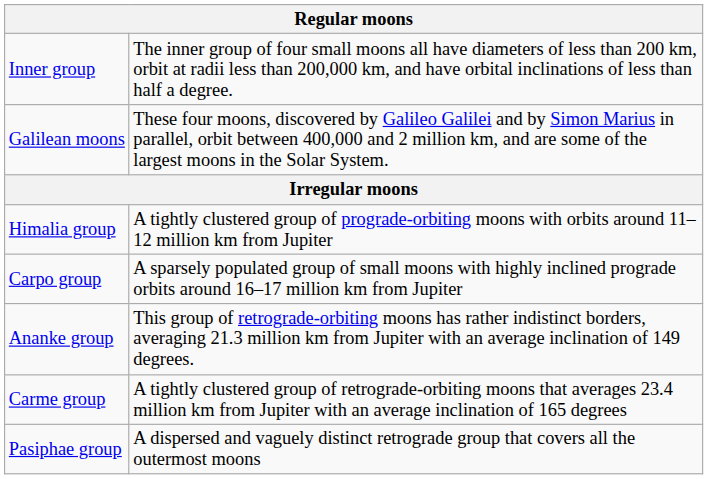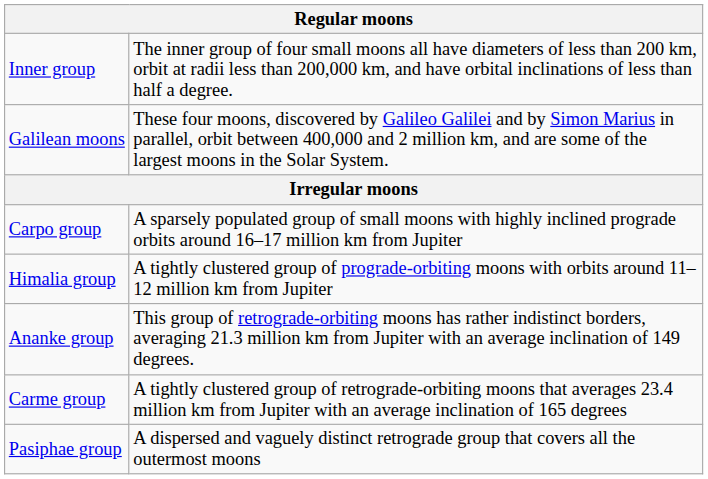rows swapped: Himalia group <-> Carpo group
